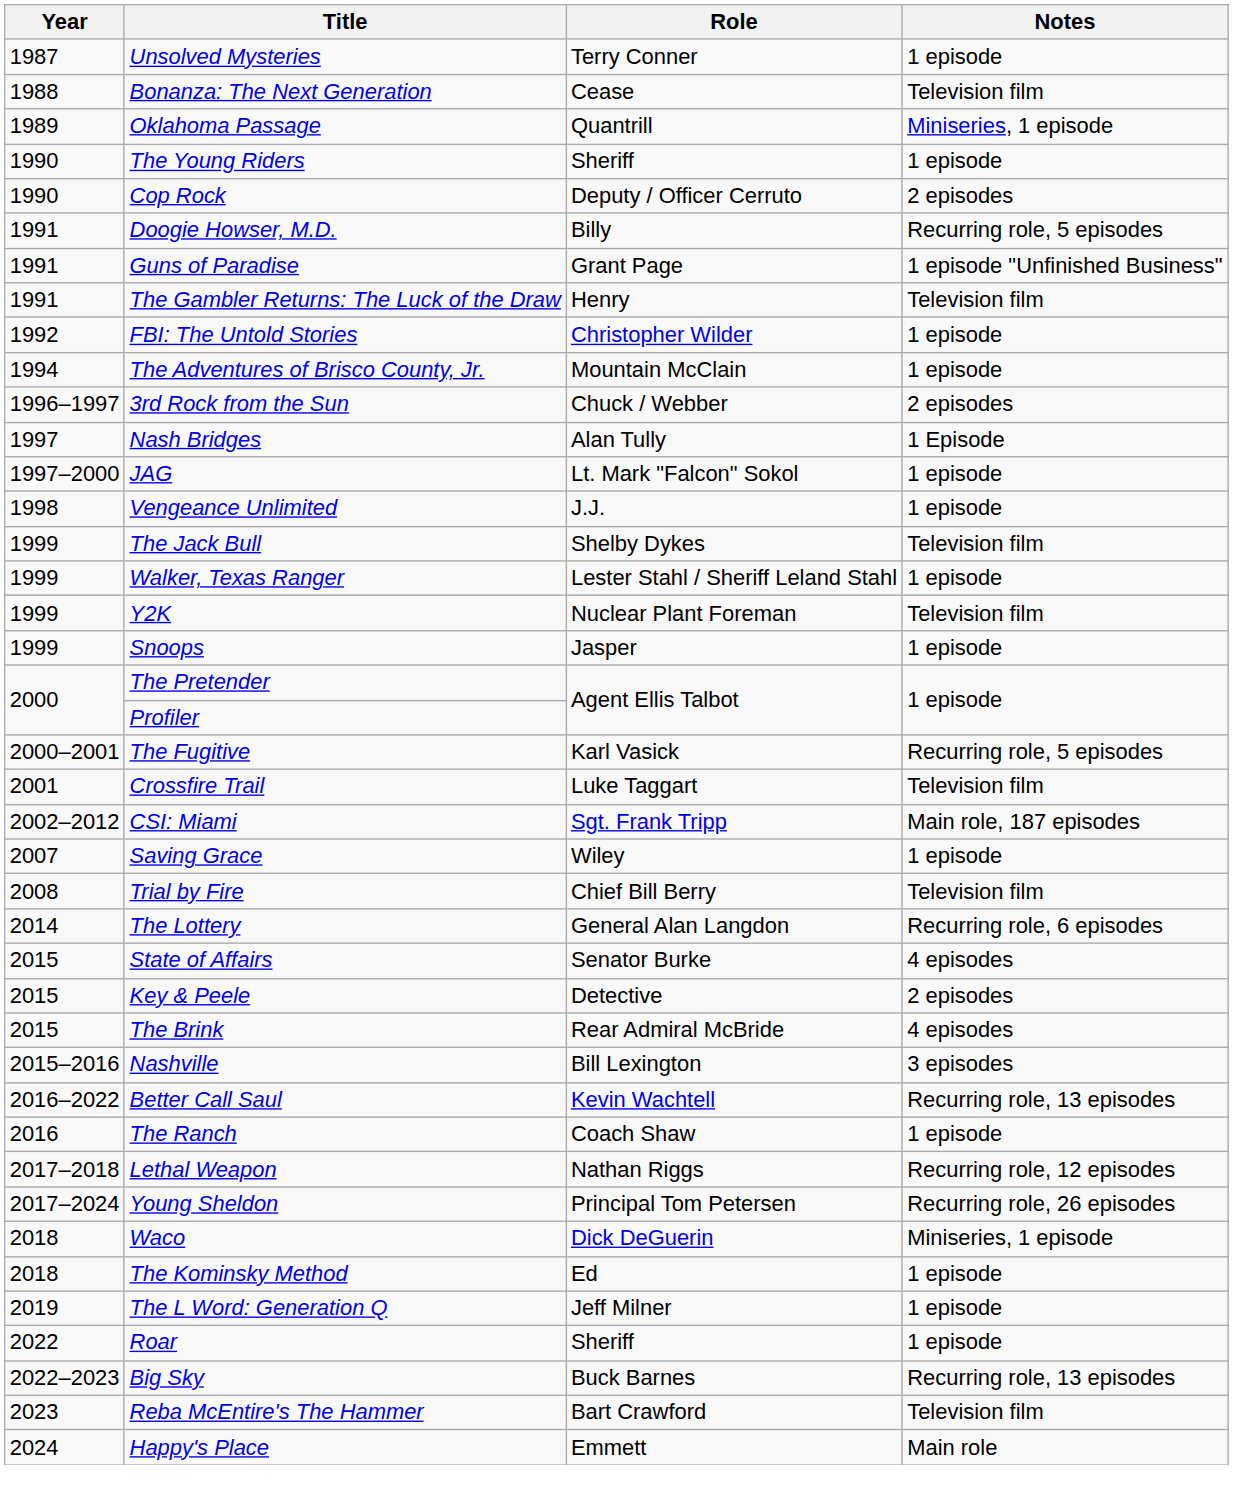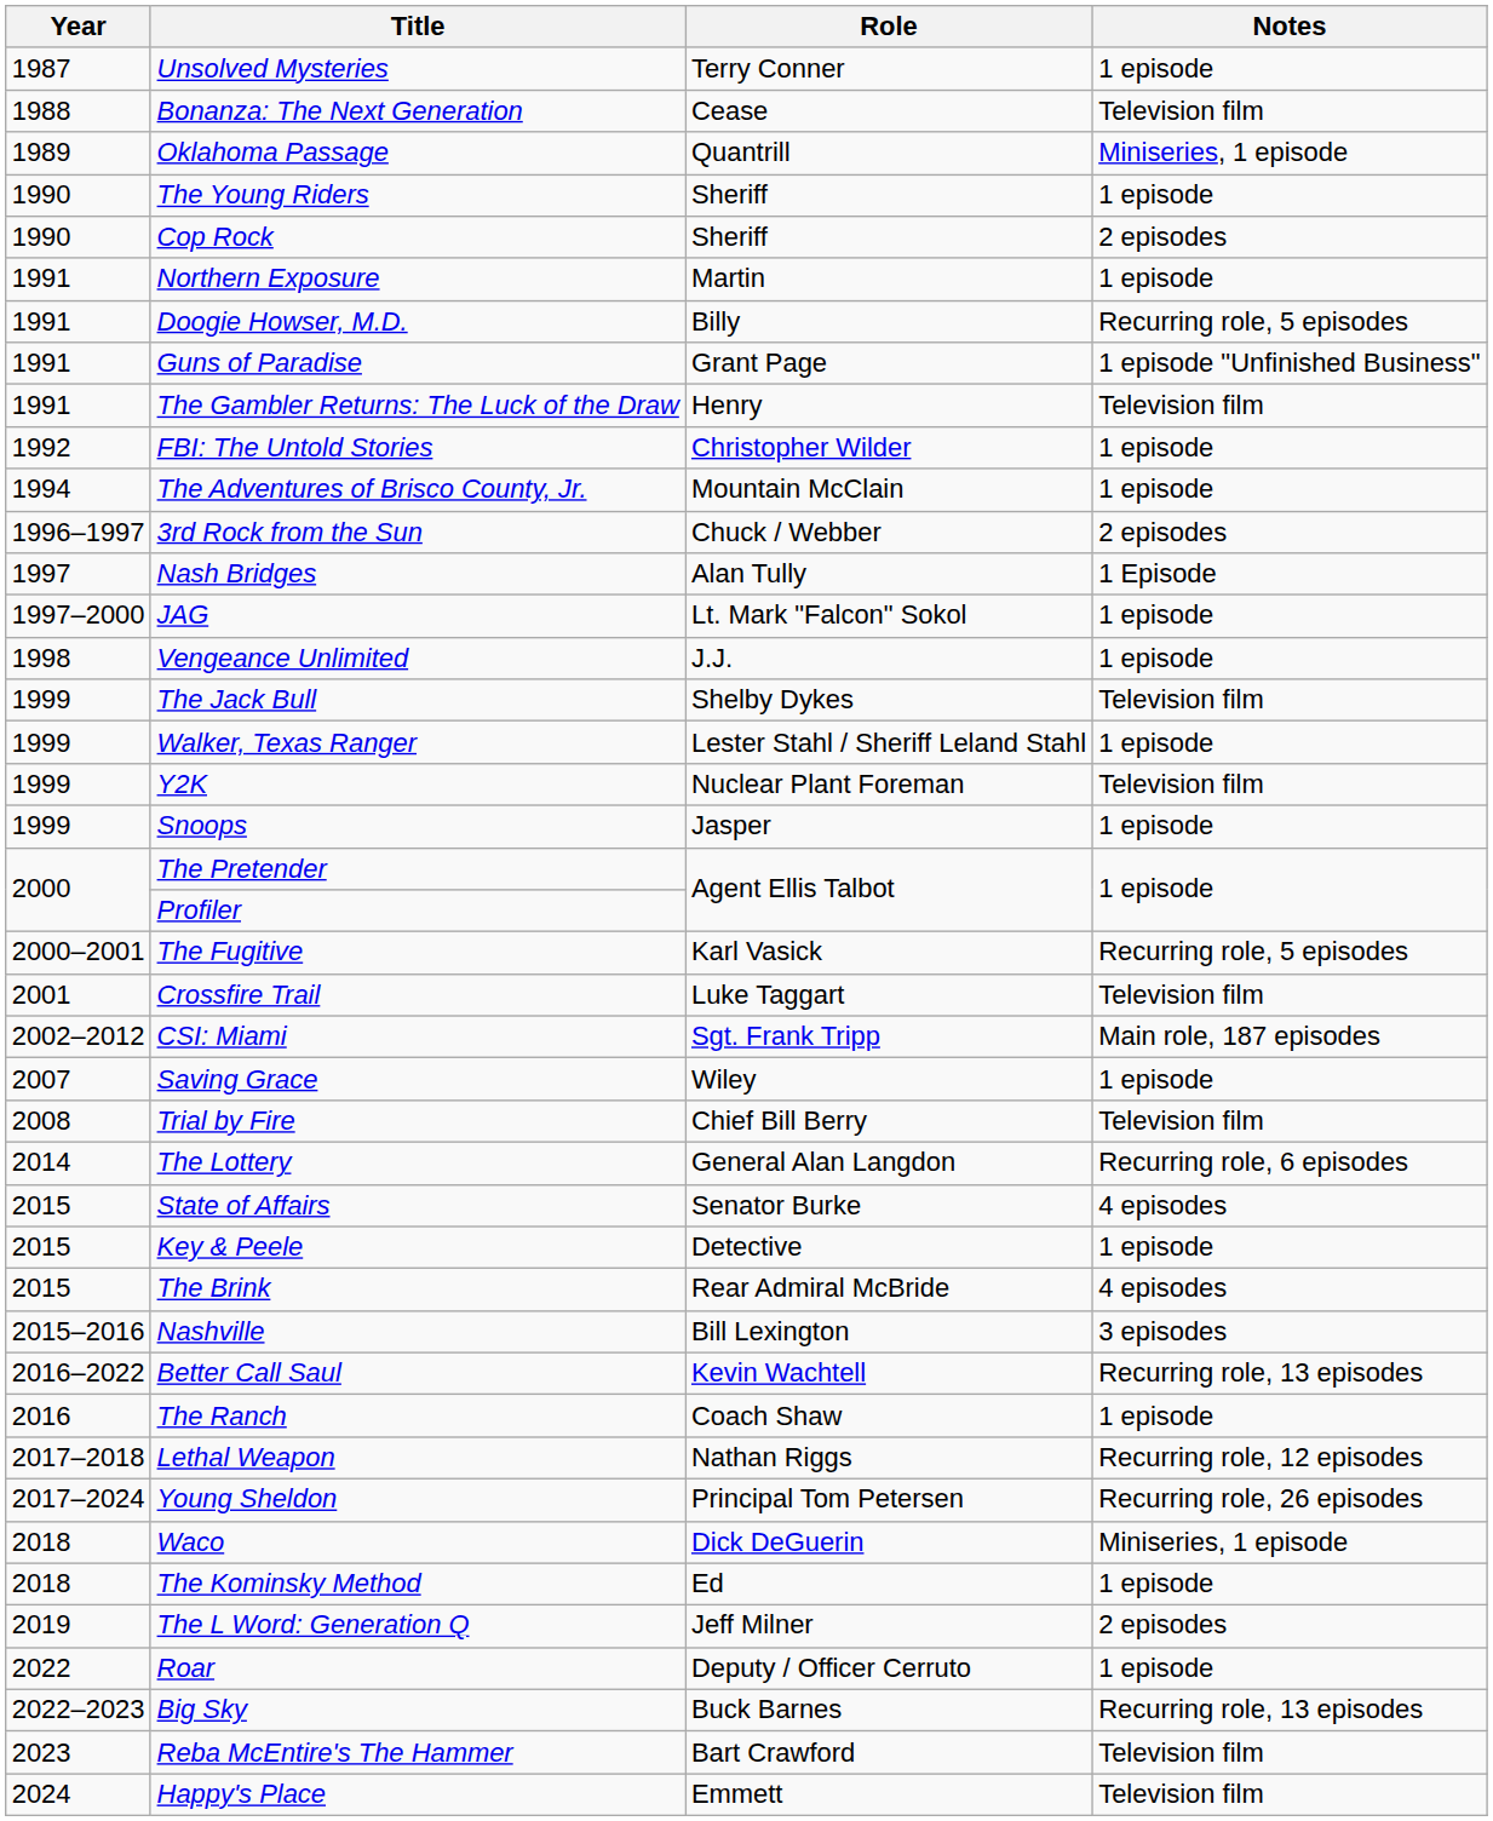Cop Rock | Role: Deputy / Officer Cerruto -> Sheriff
+ row: 1991 | Northern Exposure | Martin | 1 episode
Key & Peele | Notes: 2 episodes -> 1 episode
The L Word: Generation Q | Notes: 1 episode -> 2 episodes
Roar | Role: Sheriff -> Deputy / Officer Cerruto
Happy's Place | Notes: Main role -> Television film
